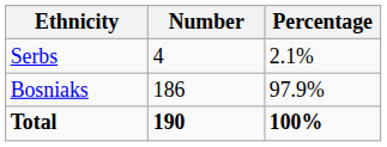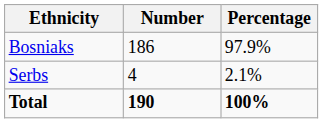rows swapped: Bosniaks <-> Serbs
